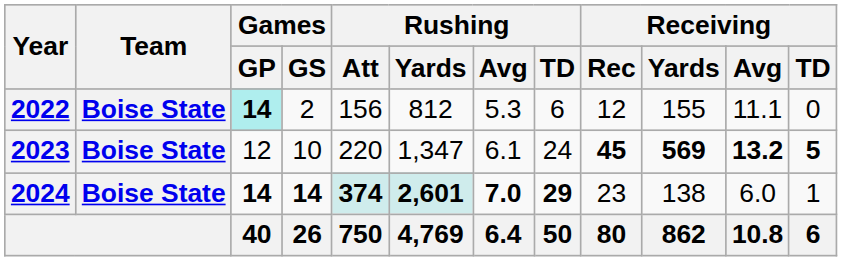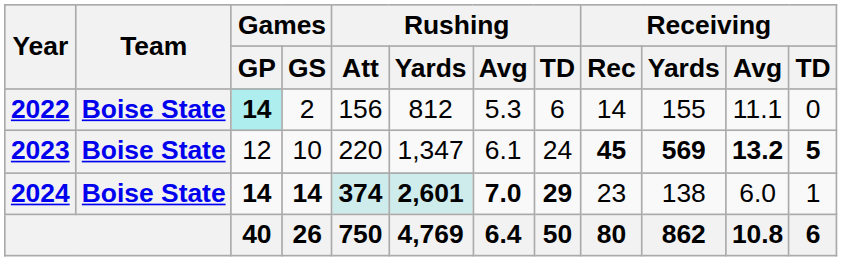2022 | Receiving / Rec: 12 -> 14
